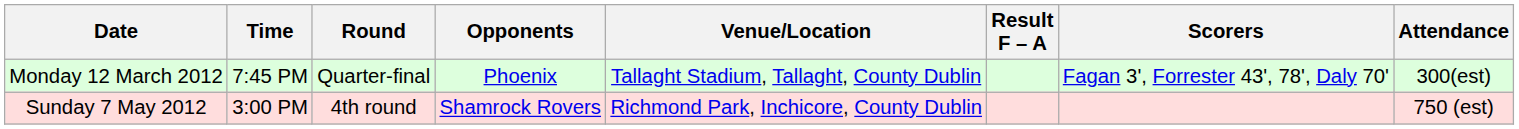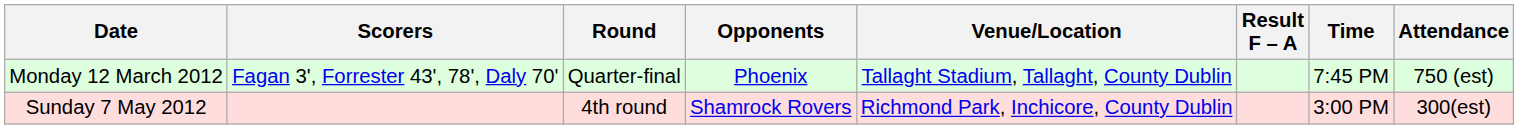columns swapped: Time <-> Scorers
Monday 12 March 2012 | Attendance: 300(est) -> 750 (est)
Sunday 7 May 2012 | Attendance: 750 (est) -> 300(est)
